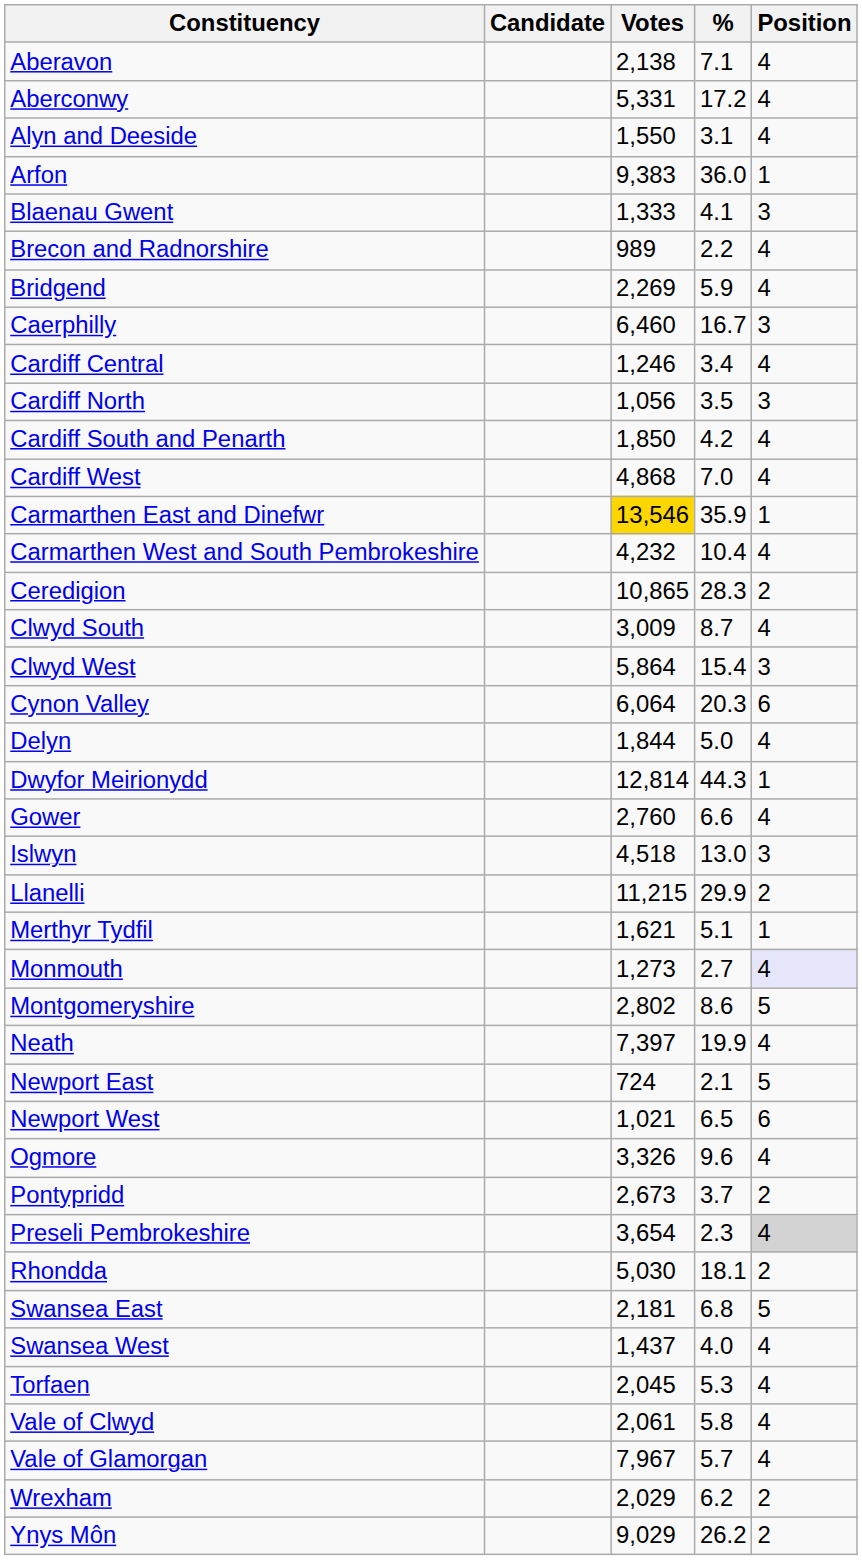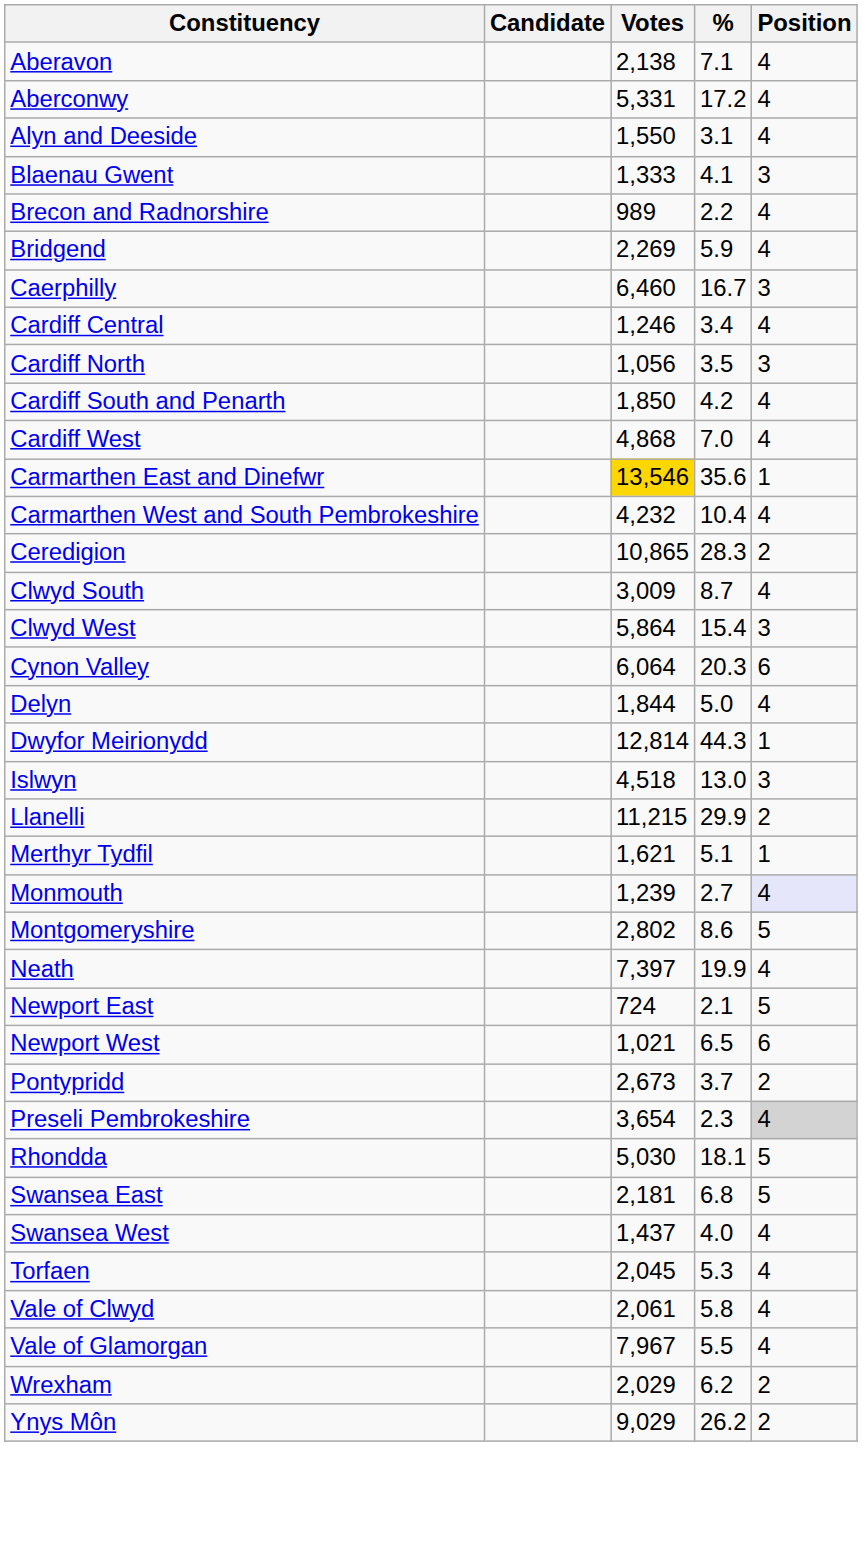- row: Arfon | 9,383 | 36.0 | 1
Carmarthen East and Dinefwr | %: 35.9 -> 35.6
- row: Gower | 2,760 | 6.6 | 4
Monmouth | Votes: 1,273 -> 1,239
- row: Ogmore | 3,326 | 9.6 | 4
Rhondda | Position: 2 -> 5
Vale of Glamorgan | %: 5.7 -> 5.5
